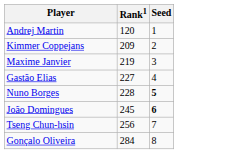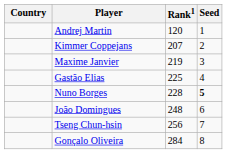+ column: Country
Kimmer Coppejans | Rank1: 209 -> 207
Gastão Elias | Rank1: 227 -> 225
João Domingues | Rank1: 245 -> 248
João Domingues | Seed: bold -> normal
